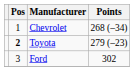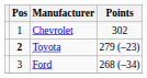Chevrolet | Points: 268 (–34) -> 302
Ford | Points: 302 -> 268 (–34)
